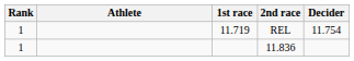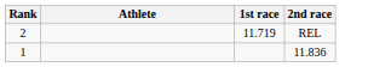- column: Decider | 11.754
REL | Rank: 1 -> 2
